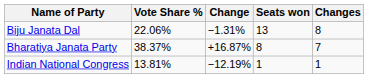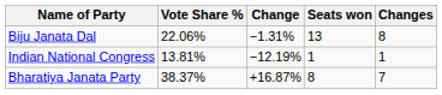rows swapped: Bharatiya Janata Party <-> Indian National Congress
